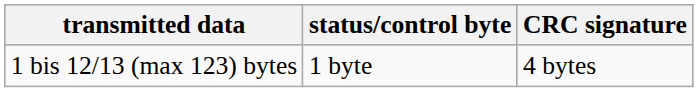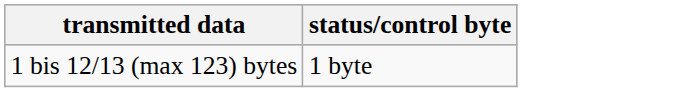- column: CRC signature | 4 bytes
